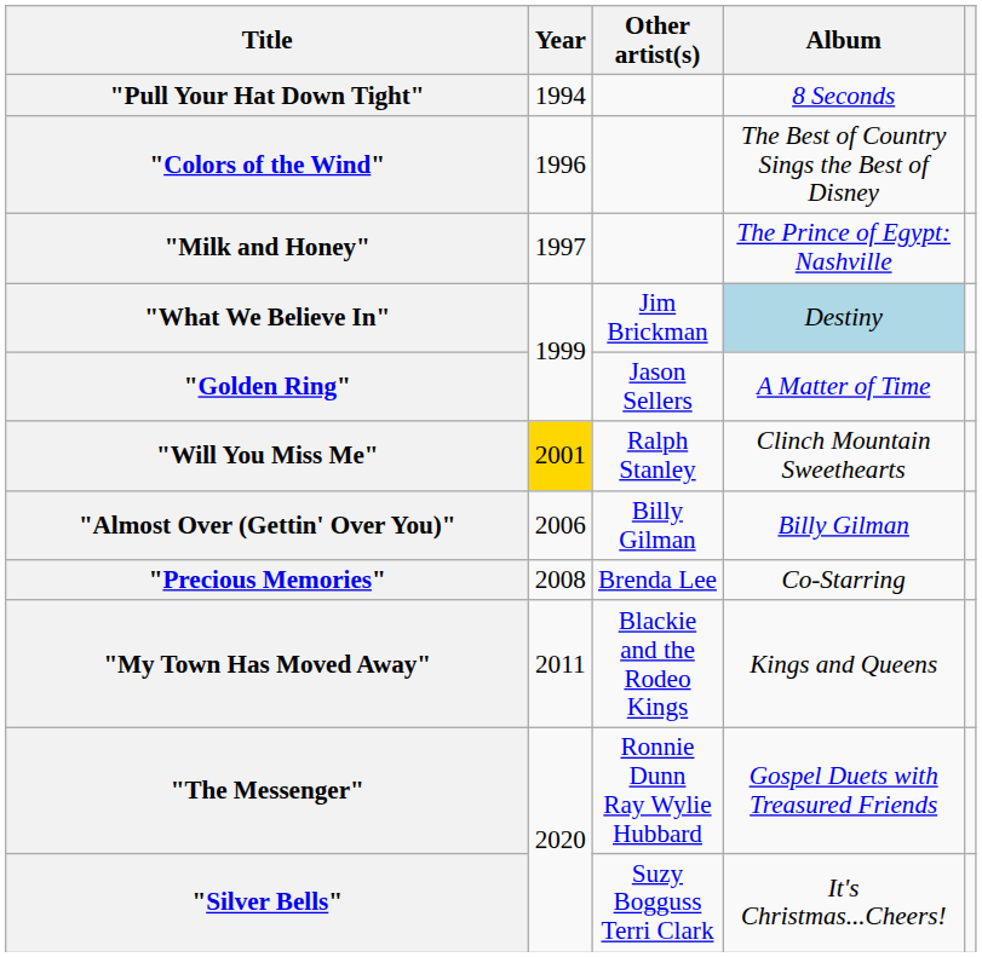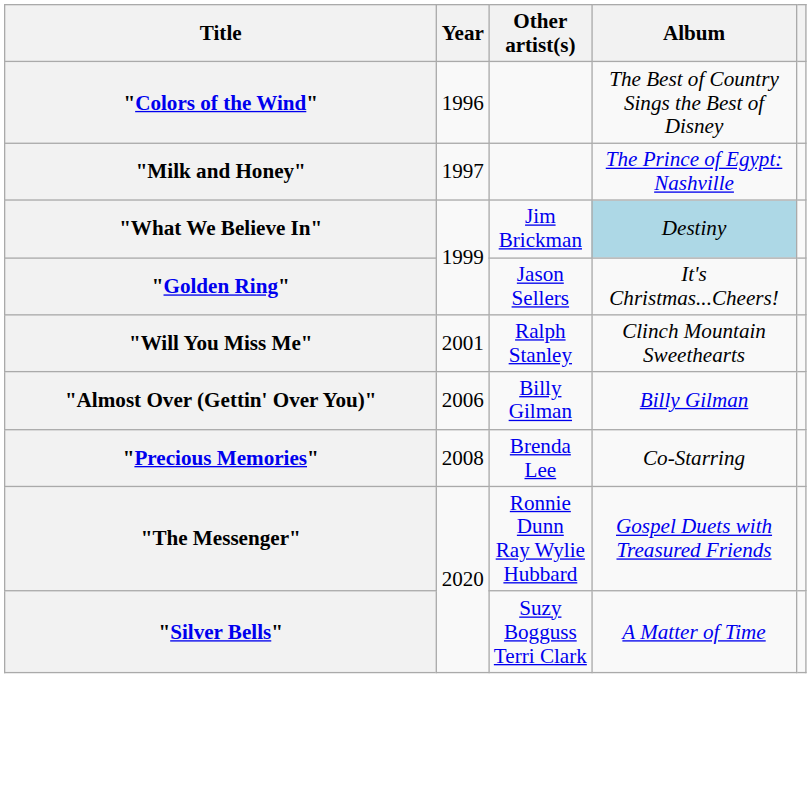- row: "Pull Your Hat Down Tight" | 1994 | 8 Seconds
"Golden Ring" | Album: A Matter of Time -> It's Christmas...Cheers!
"Will You Miss Me" | Year: gold background -> no background
- row: "My Town Has Moved Away" | 2011 | Blackie and the Rodeo Kings | Kings and Queens
"Silver Bells" | Album: It's Christmas...Cheers! -> A Matter of Time
